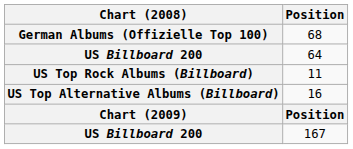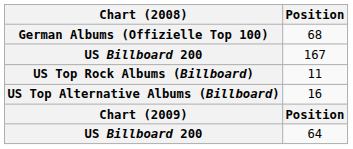rows swapped: 64 <-> 167
